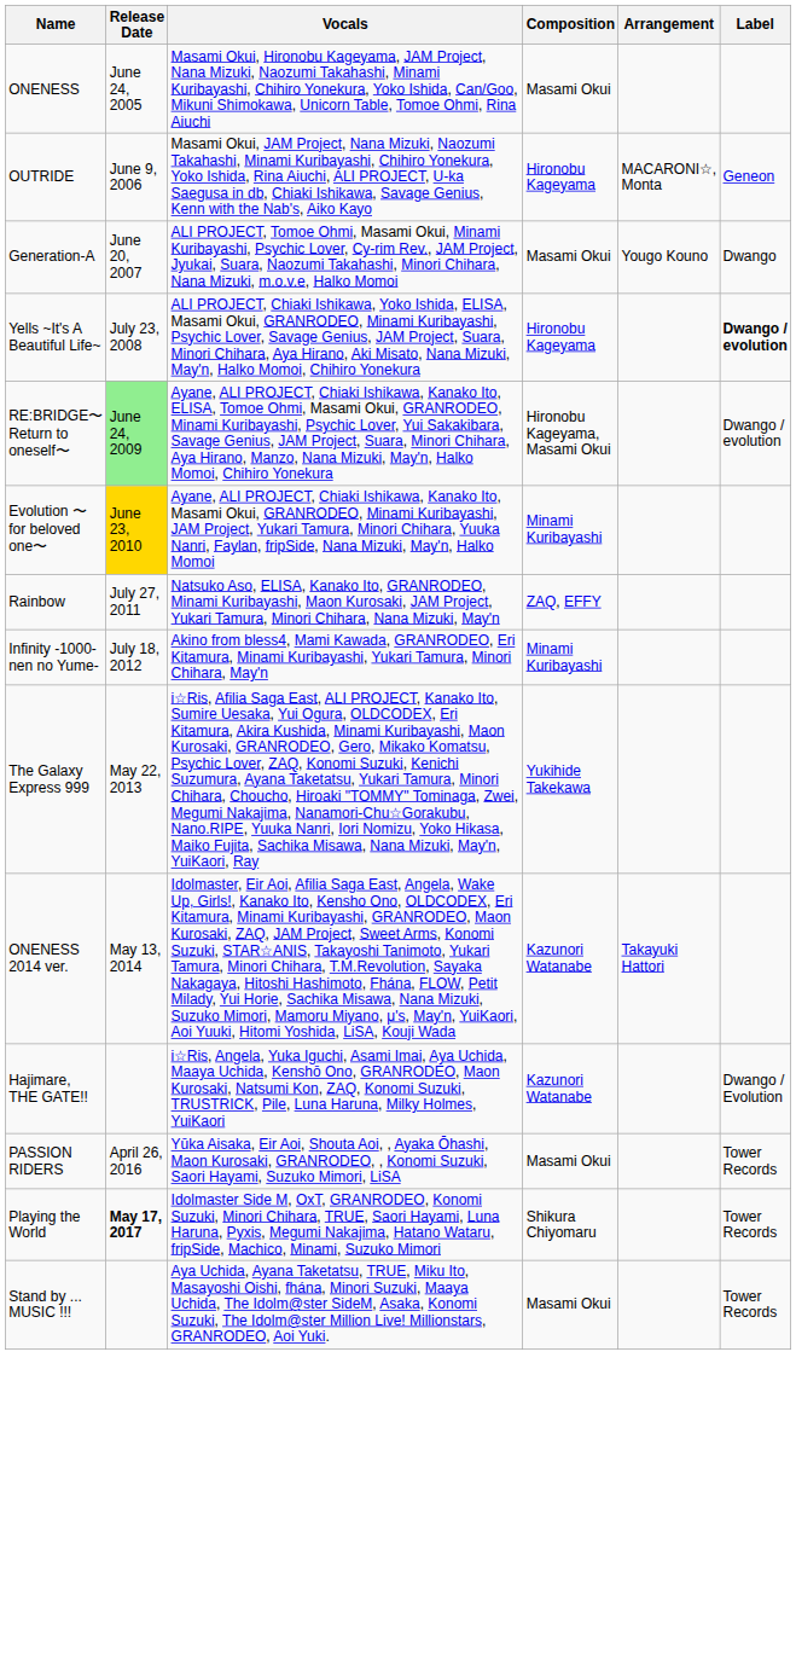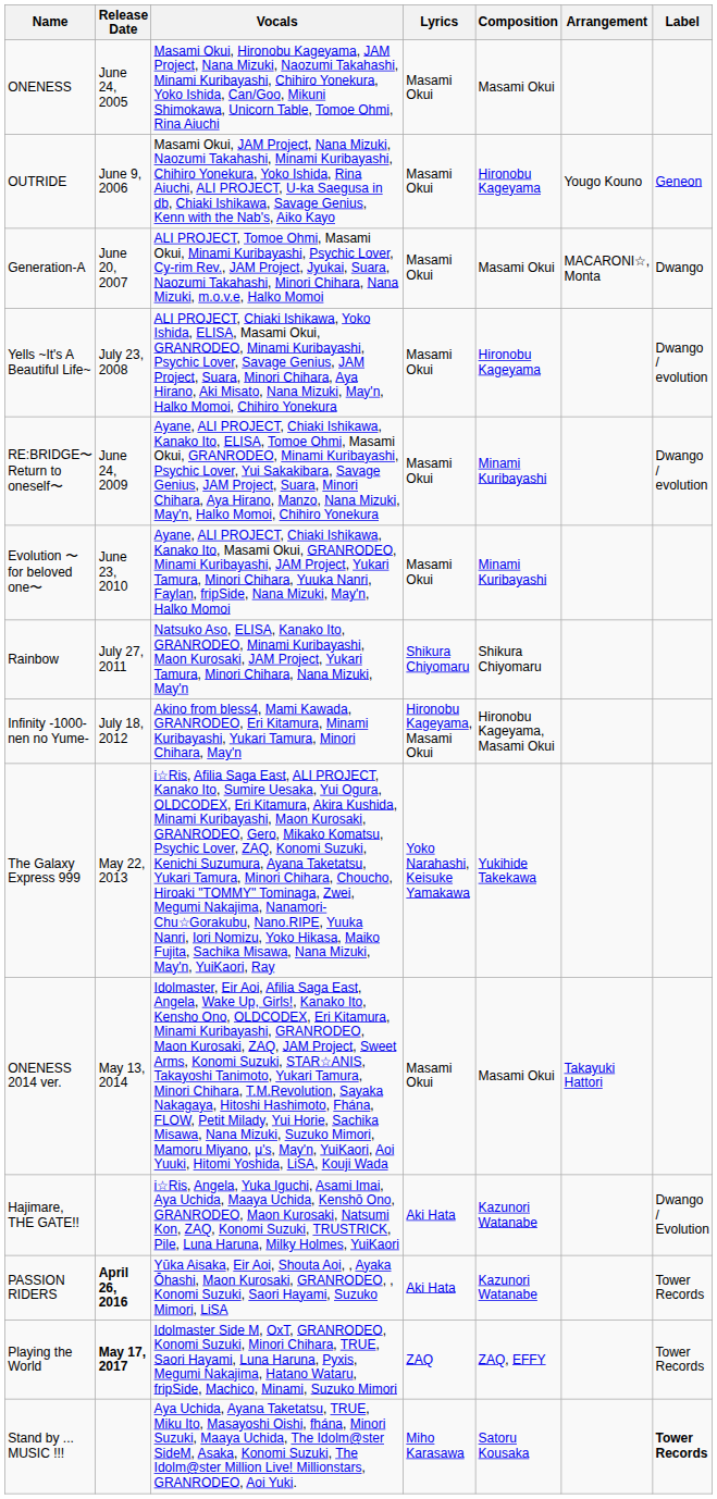+ column: Lyrics | Masami Okui | Masami Okui | Masami Okui | Masami Okui | Masami Okui | Masami Okui | Shikura Chiyomaru | Hironobu Kageyama, Masami Okui | Yoko Narahashi, Keisuke Yamakawa | Masami Okui | Aki Hata | Aki Hata | ZAQ | Miho Karasawa
OUTRIDE | Arrangement: MACARONI☆, Monta -> Yougo Kouno
Generation-A | Arrangement: Yougo Kouno -> MACARONI☆, Monta
Yells ~It's A Beautiful Life~ | Label: bold -> normal
RE:BRIDGE〜Return to oneself〜 | Release Date: lightgreen background -> no background
RE:BRIDGE〜Return to oneself〜 | Composition: Hironobu Kageyama, Masami Okui -> Minami Kuribayashi
Evolution 〜for beloved one〜 | Release Date: gold background -> no background
Rainbow | Composition: ZAQ, EFFY -> Shikura Chiyomaru
Infinity -1000-nen no Yume- | Composition: Minami Kuribayashi -> Hironobu Kageyama, Masami Okui
ONENESS 2014 ver. | Composition: Kazunori Watanabe -> Masami Okui
PASSION RIDERS | Release Date: normal -> bold
PASSION RIDERS | Composition: Masami Okui -> Kazunori Watanabe
Playing the World | Composition: Shikura Chiyomaru -> ZAQ, EFFY
Stand by ... MUSIC !!! | Composition: Masami Okui -> Satoru Kousaka
Stand by ... MUSIC !!! | Label: normal -> bold
